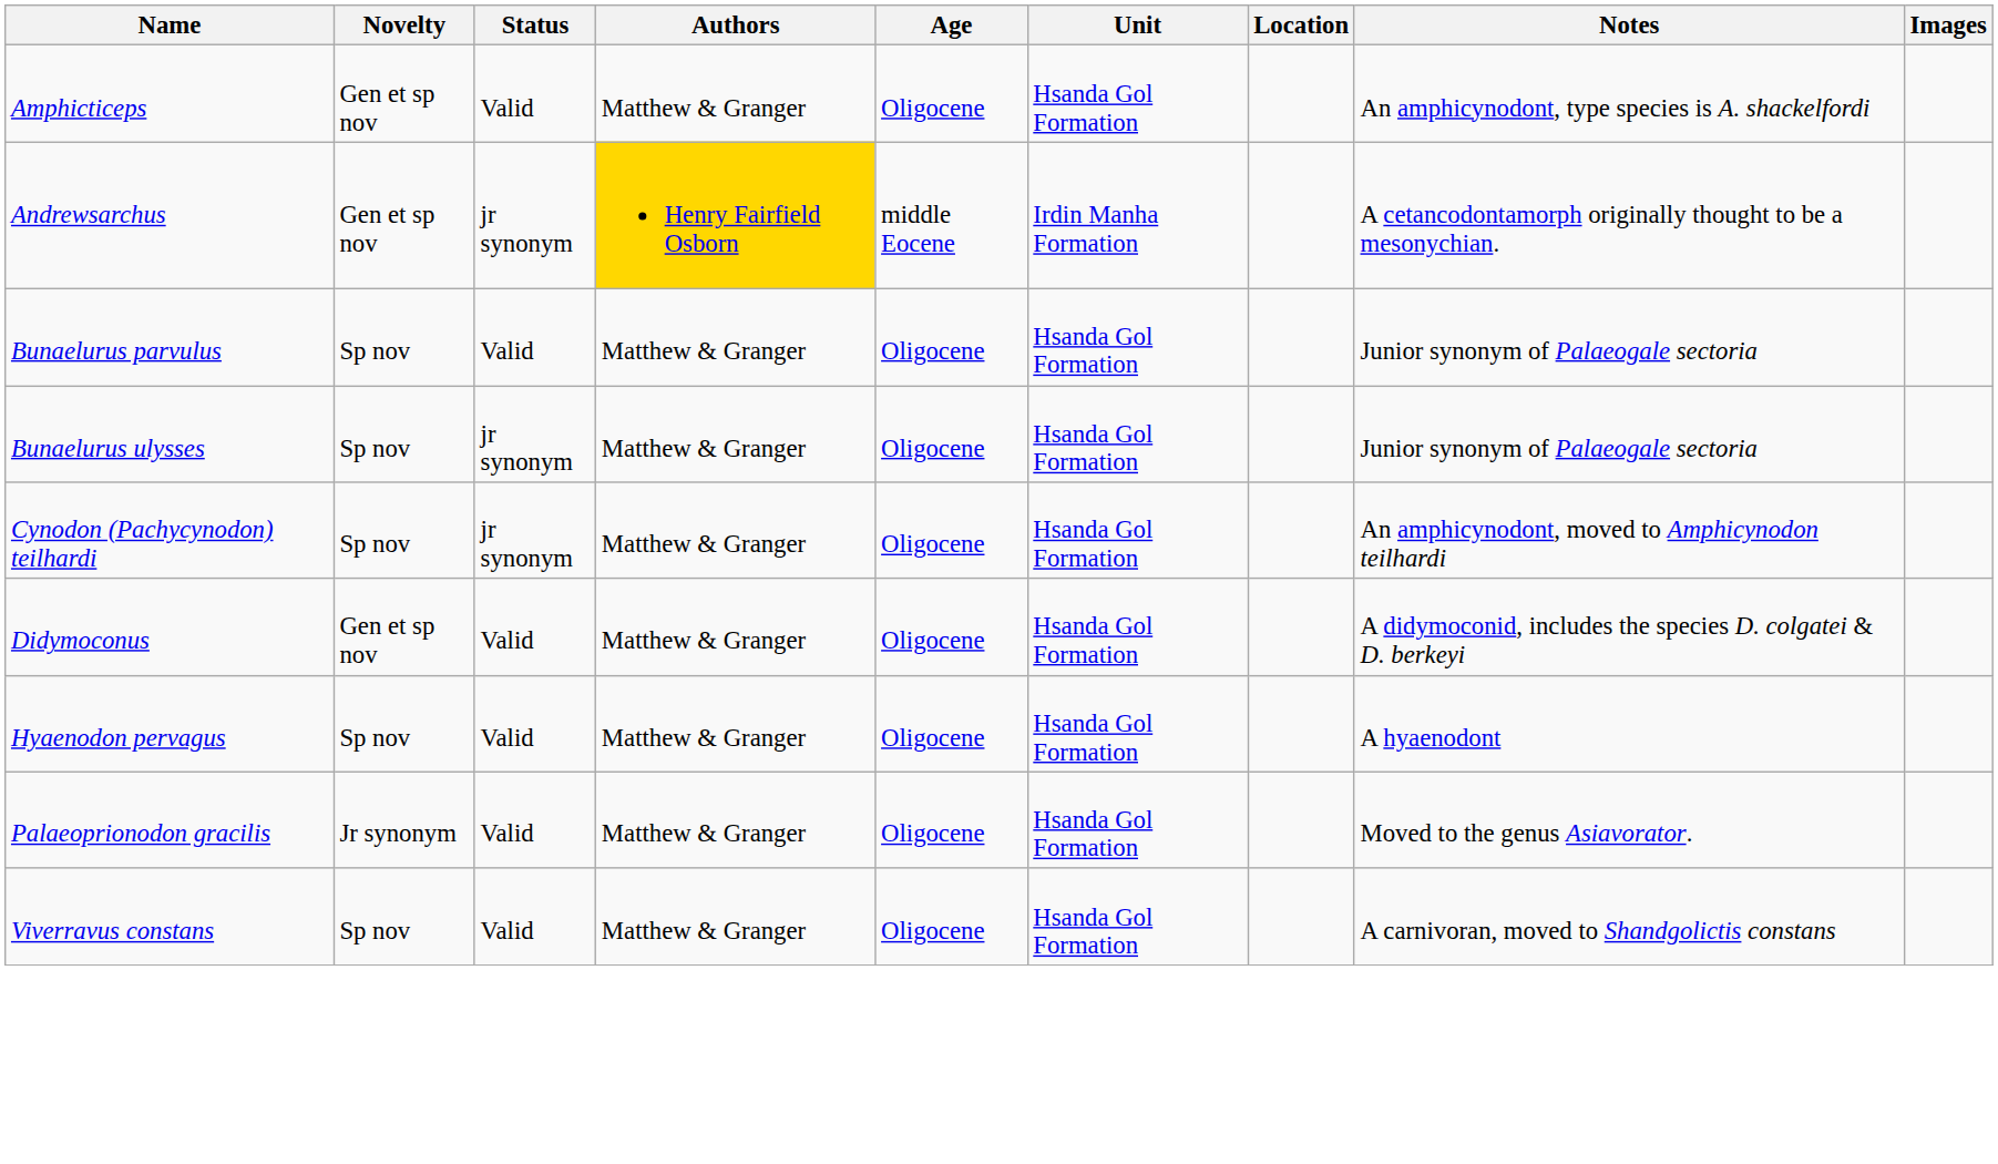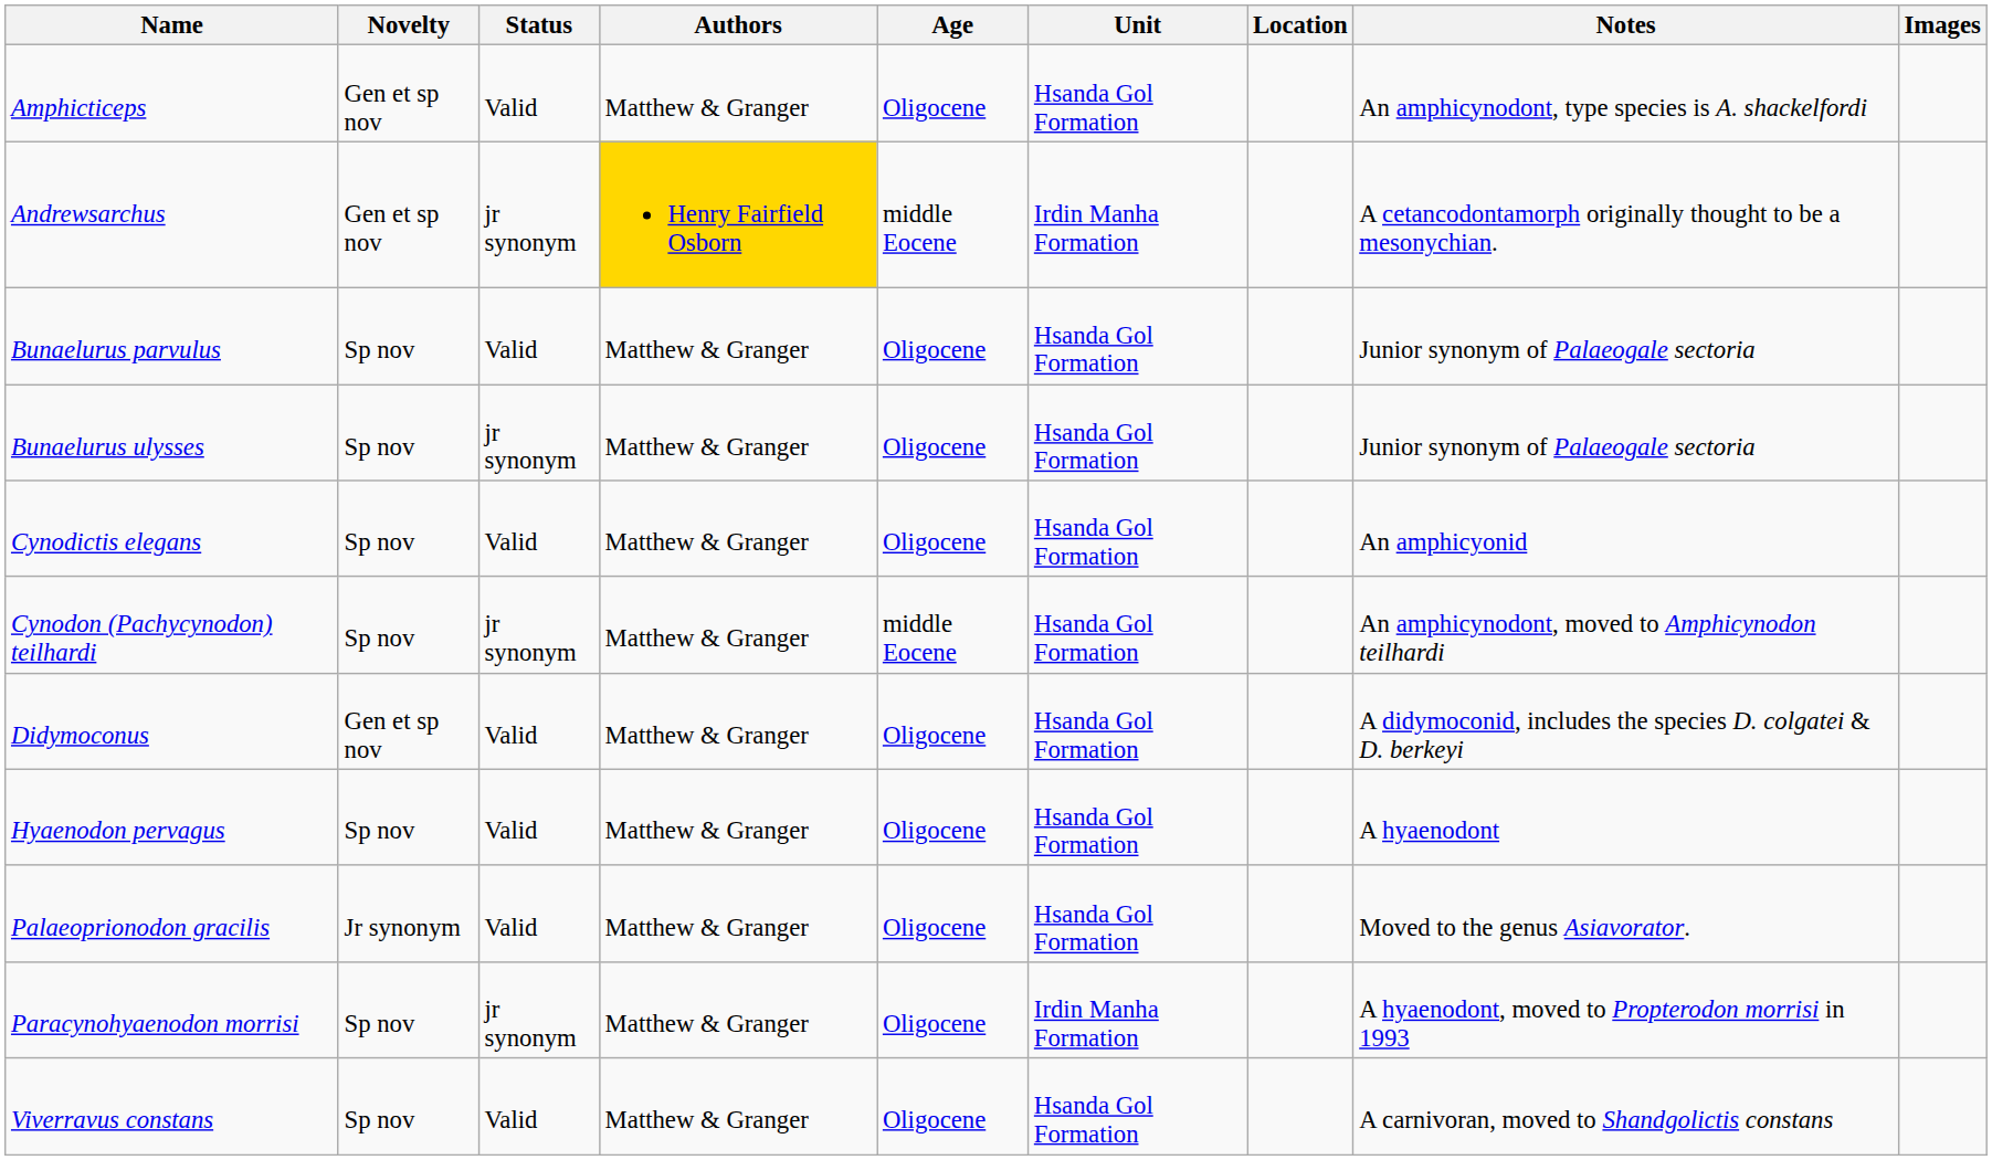+ row: Cynodictis elegans | Sp nov | Valid | Matthew & Granger | Oligocene | Hsanda Gol Formation | An amphicyonid
Cynodon (Pachycynodon) teilhardi | Age: Oligocene -> middle Eocene
+ row: Paracynohyaenodon morrisi | Sp nov | jr synonym | Matthew & Granger | Oligocene | Irdin Manha Formation | A hyaenodont, moved to Propterodon morrisi in 1993
